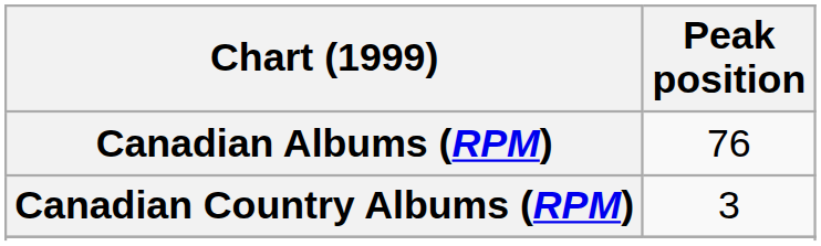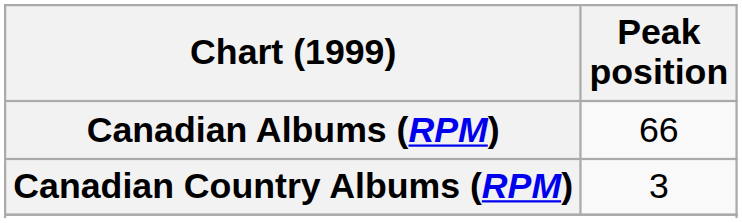Canadian Albums (RPM) | Peak position: 76 -> 66
